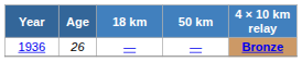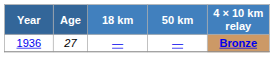1936 | Age: 26 -> 27
